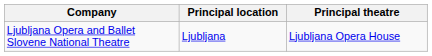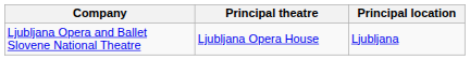columns swapped: Principal theatre <-> Principal location
